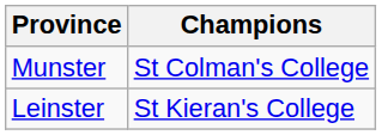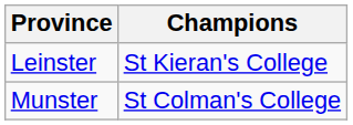rows swapped: Leinster <-> Munster
